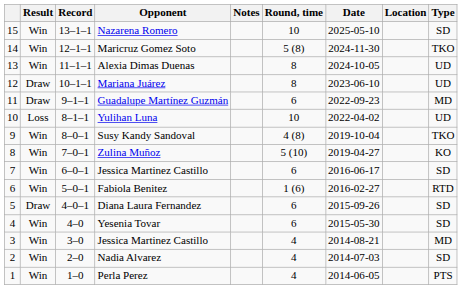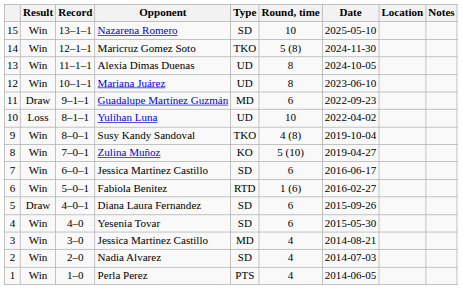columns swapped: Type <-> Notes
Mariana Juárez | Result: Draw -> Win
